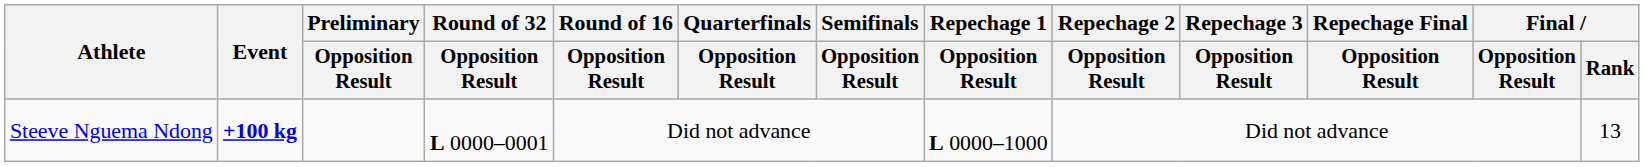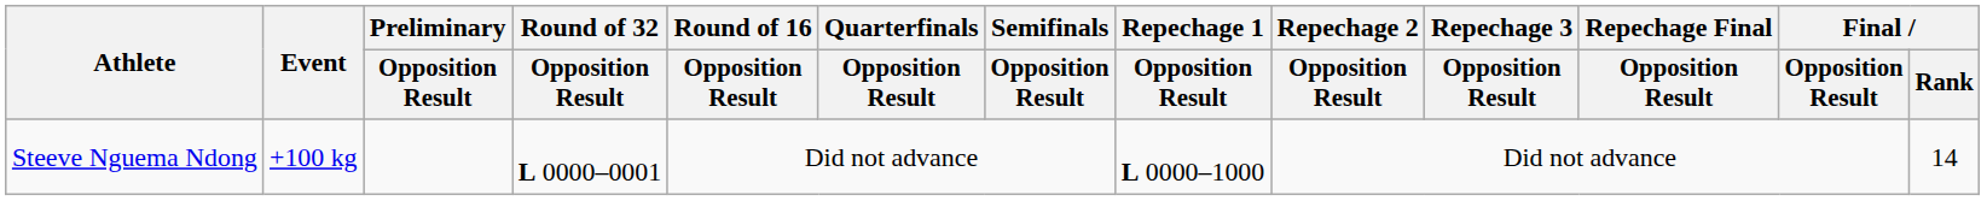Steeve Nguema Ndong | Event: bold -> normal
Steeve Nguema Ndong | Final / Rank: 13 -> 14
